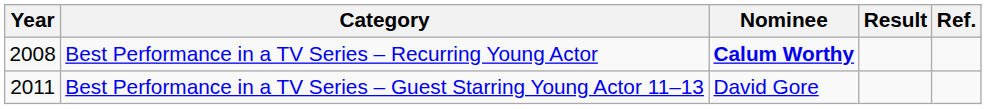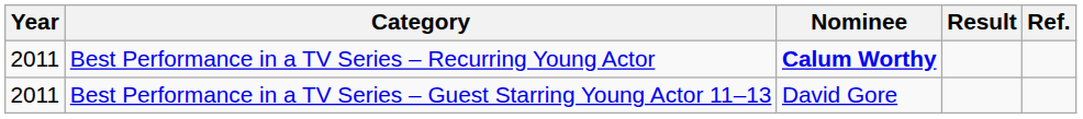Best Performance in a TV Series – Recurring Young Actor | Year: 2008 -> 2011
